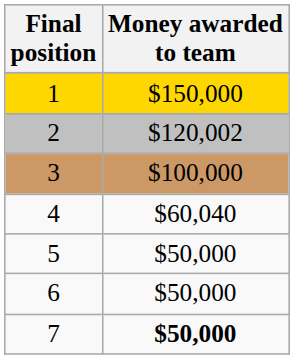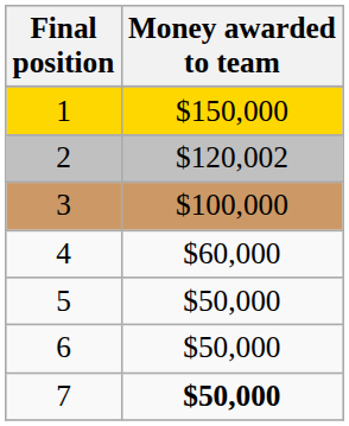4 | Money awarded to team: $60,040 -> $60,000
